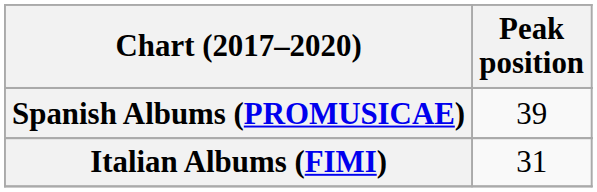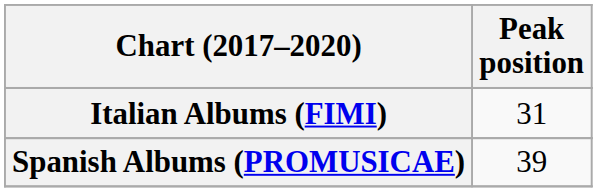rows swapped: Italian Albums (FIMI) <-> Spanish Albums (PROMUSICAE)
